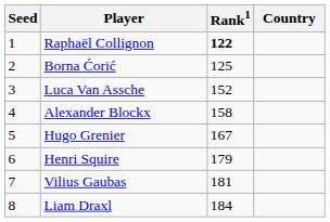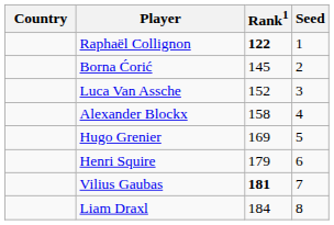columns swapped: Country <-> Seed
Borna Ćorić | Rank1: 125 -> 145
Hugo Grenier | Rank1: 167 -> 169
Vilius Gaubas | Rank1: normal -> bold
